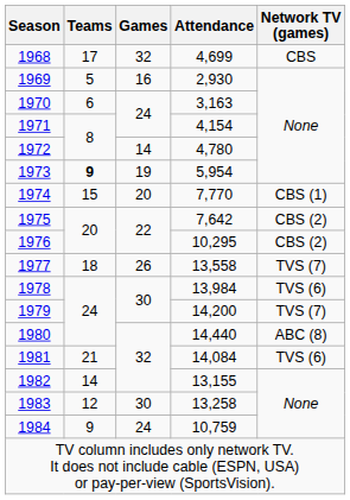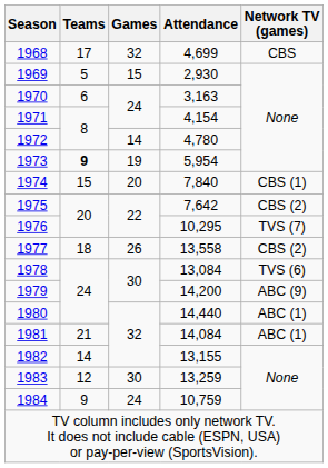1969 | Games: 16 -> 15
1974 | Attendance: 7,770 -> 7,840
1976 | Network TV (games): CBS (2) -> TVS (7)
1977 | Network TV (games): TVS (7) -> CBS (2)
1978 | Attendance: 13,984 -> 13,084
1979 | Network TV (games): TVS (7) -> ABC (9)
1980 | Network TV (games): ABC (8) -> ABC (1)
1981 | Network TV (games): TVS (6) -> ABC (1)
1983 | Attendance: 13,258 -> 13,259
